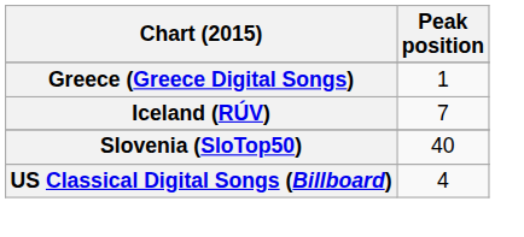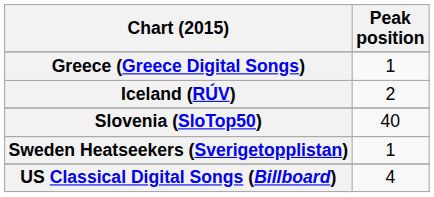Iceland (RÚV) | Peak position: 7 -> 2
+ row: Sweden Heatseekers (Sverigetopplistan) | 1
